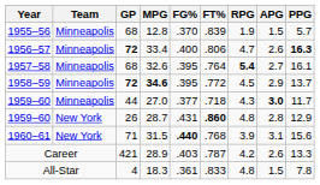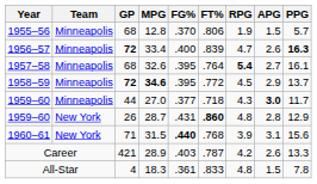12.8 | FT%: .839 -> .806
33.4 | FT%: .806 -> .839
